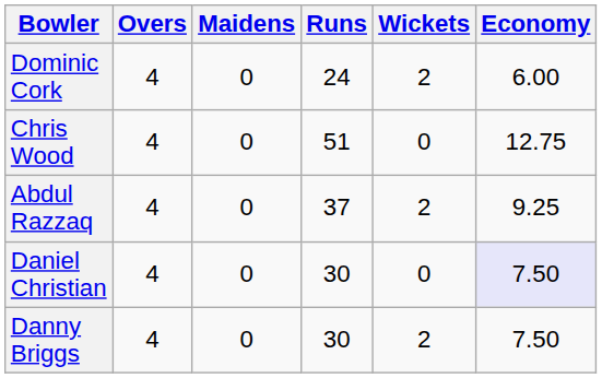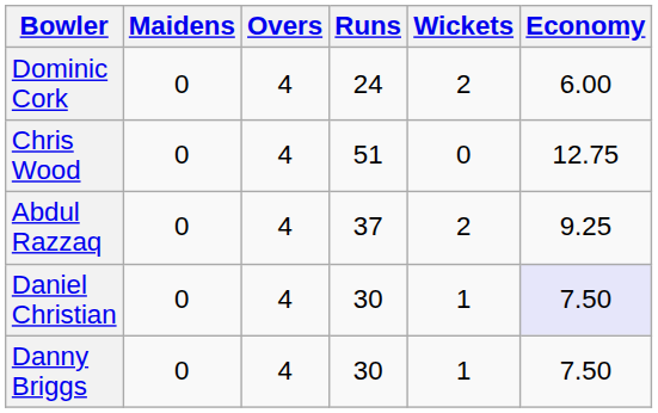columns swapped: Overs <-> Maidens
Daniel Christian | Wickets: 0 -> 1
Danny Briggs | Wickets: 2 -> 1
